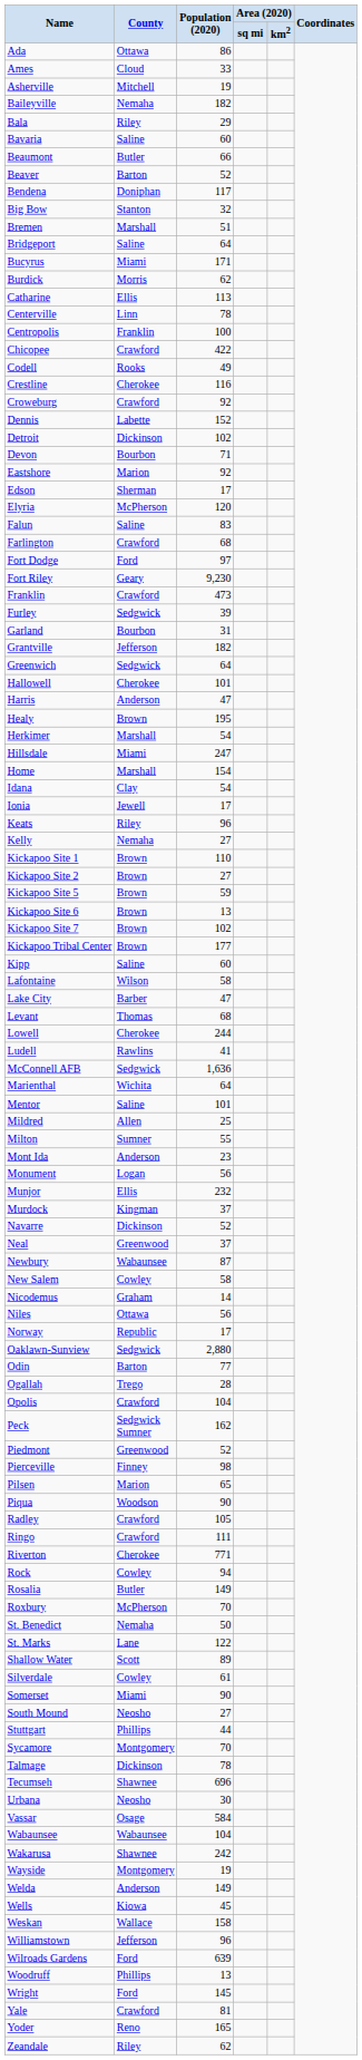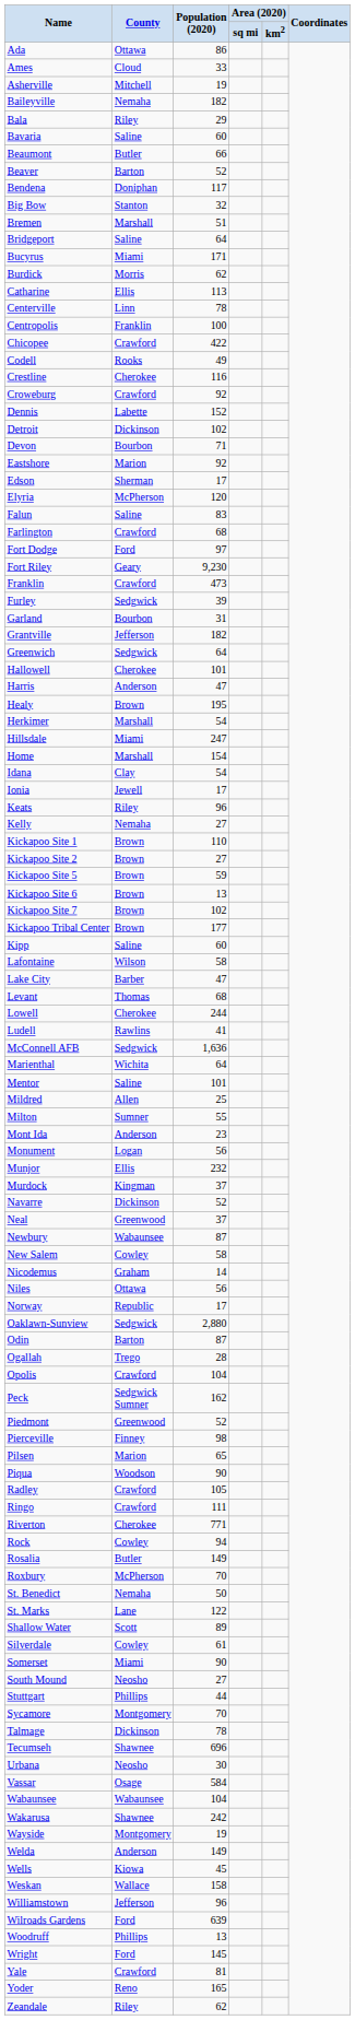Odin | Population (2020): 77 -> 87
